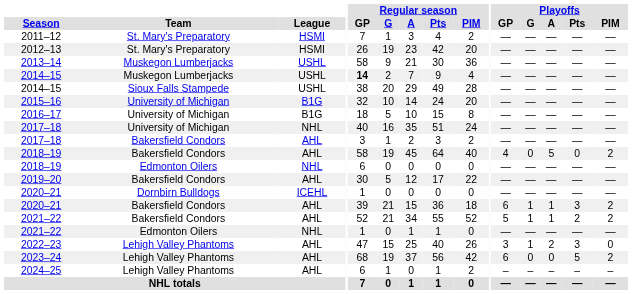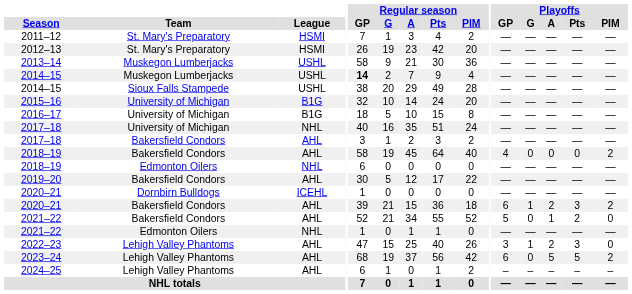2018–19 / Bakersfield Condors | Playoffs / A: 5 -> 0
2020–21 / Bakersfield Condors | Playoffs / A: 1 -> 2
2021–22 / Bakersfield Condors | Playoffs / G: 1 -> 0
2021–22 / Bakersfield Condors | Playoffs / PIM: 2 -> 0
2023–24 | Playoffs / A: 0 -> 5
